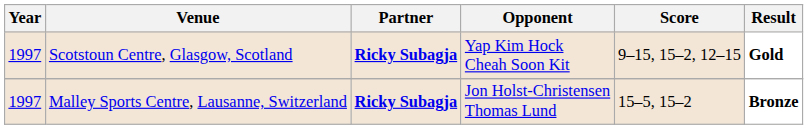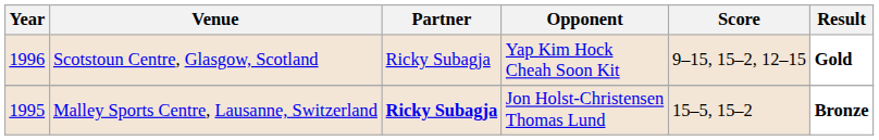Scotstoun Centre, Glasgow, Scotland | Year: 1997 -> 1996
Scotstoun Centre, Glasgow, Scotland | Partner: bold -> normal
Malley Sports Centre, Lausanne, Switzerland | Year: 1997 -> 1995
